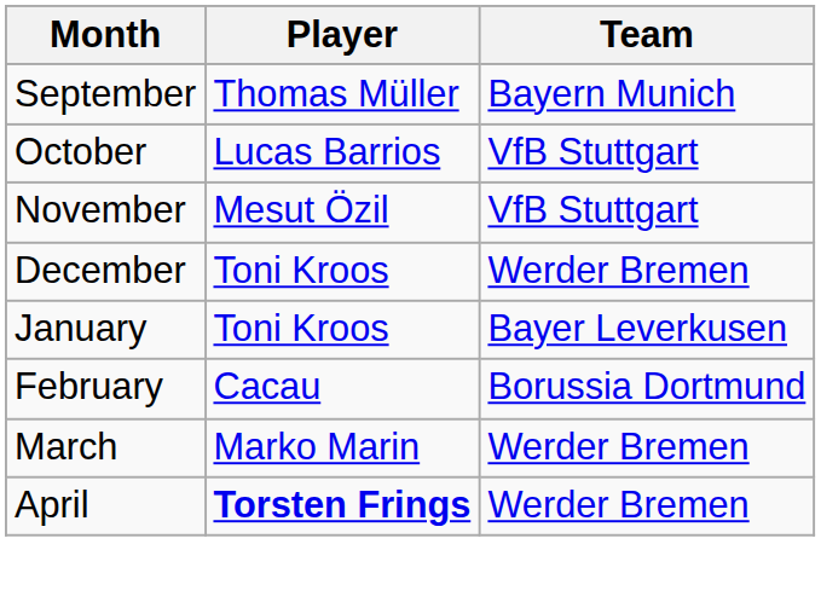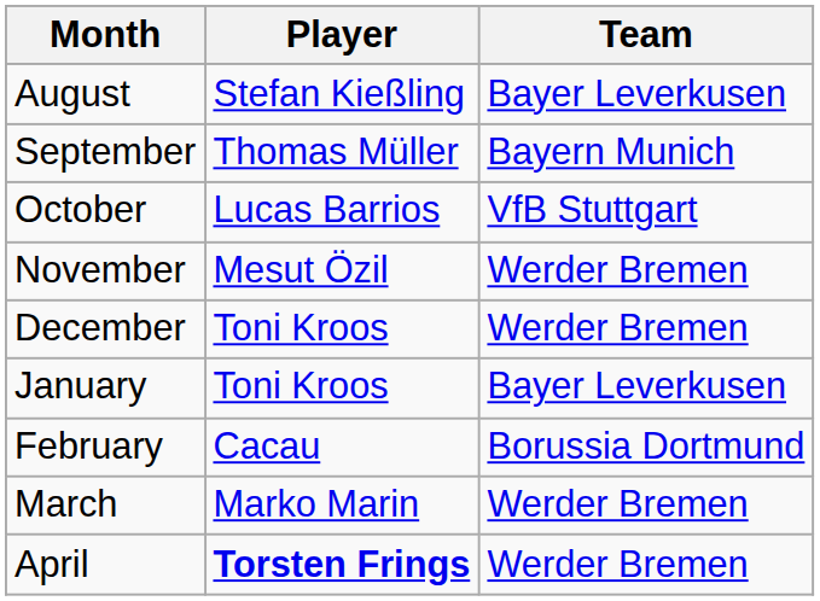+ row: August | Stefan Kießling | Bayer Leverkusen
November | Team: VfB Stuttgart -> Werder Bremen
